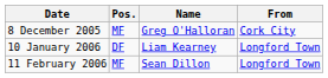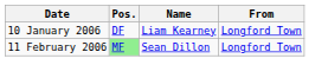- row: 8 December 2005 | MF | Greg O'Halloran | Cork City
11 February 2006 | Pos.: no background -> lightgreen background
